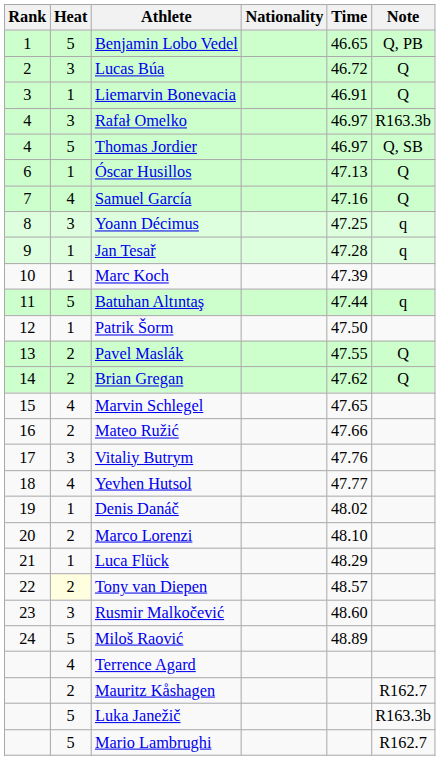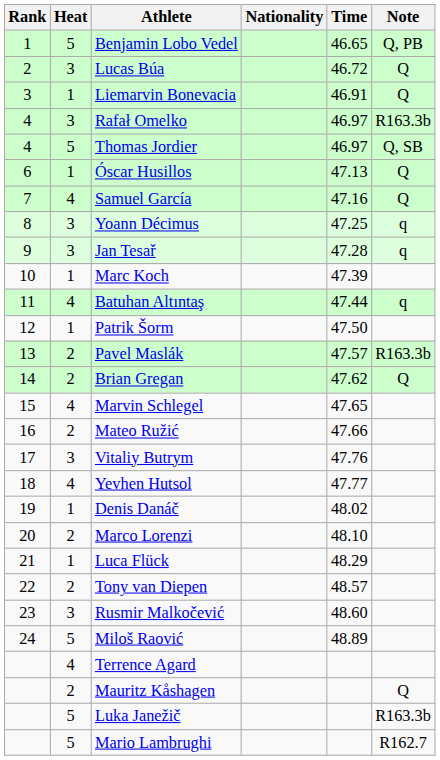Jan Tesař | Heat: 1 -> 3
Batuhan Altıntaş | Heat: 5 -> 4
Pavel Maslák | Time: 47.55 -> 47.57
Pavel Maslák | Note: Q -> R163.3b
Tony van Diepen | Heat: lightyellow background -> no background
Mauritz Kåshagen | Note: R162.7 -> Q
